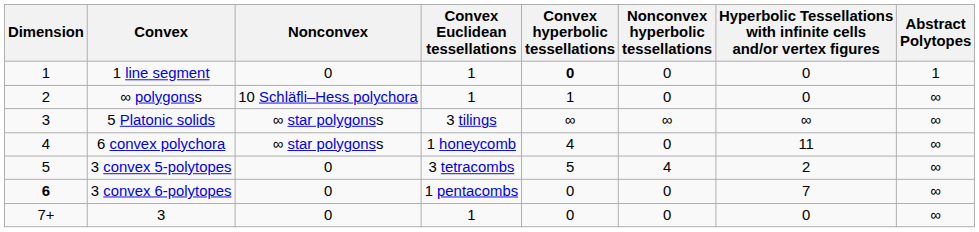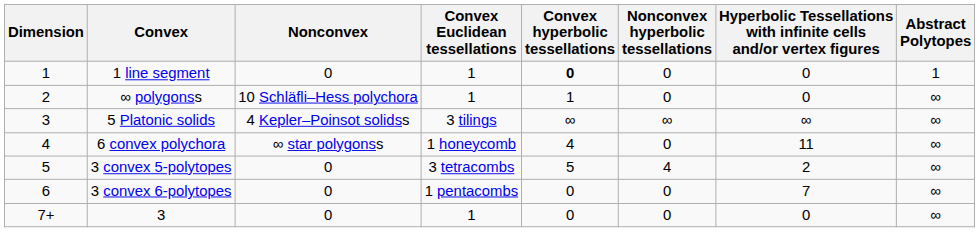5 Platonic solids | Nonconvex: ∞ star polygonss -> 4 Kepler–Poinsot solidss
3 convex 6-polytopes | Dimension: bold -> normal
